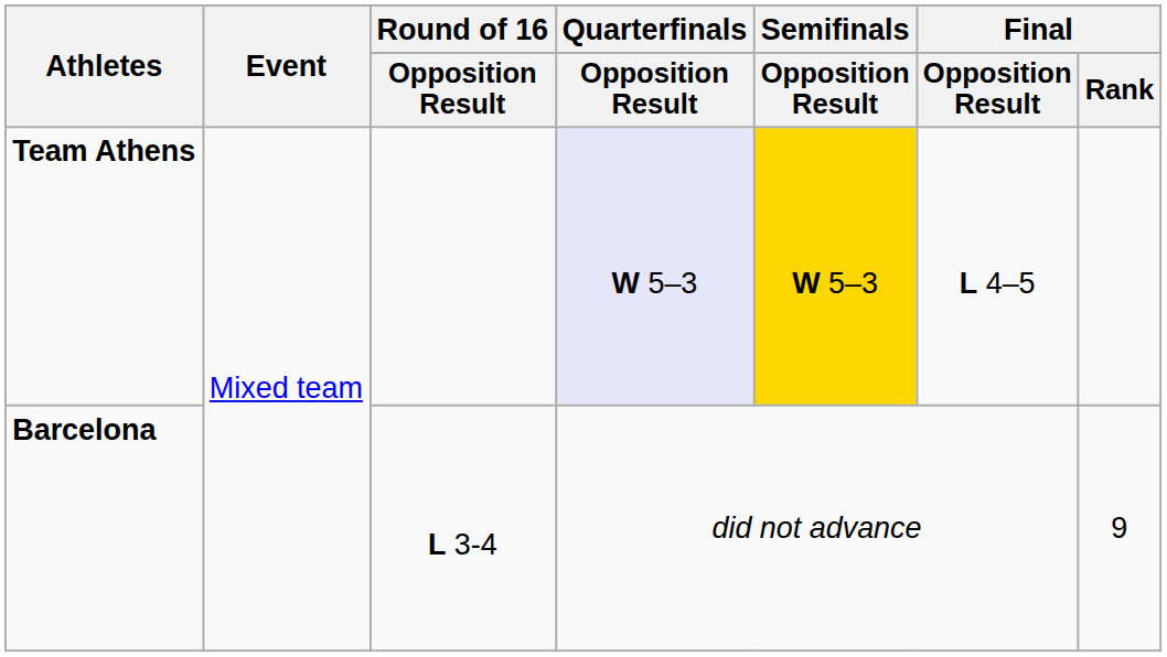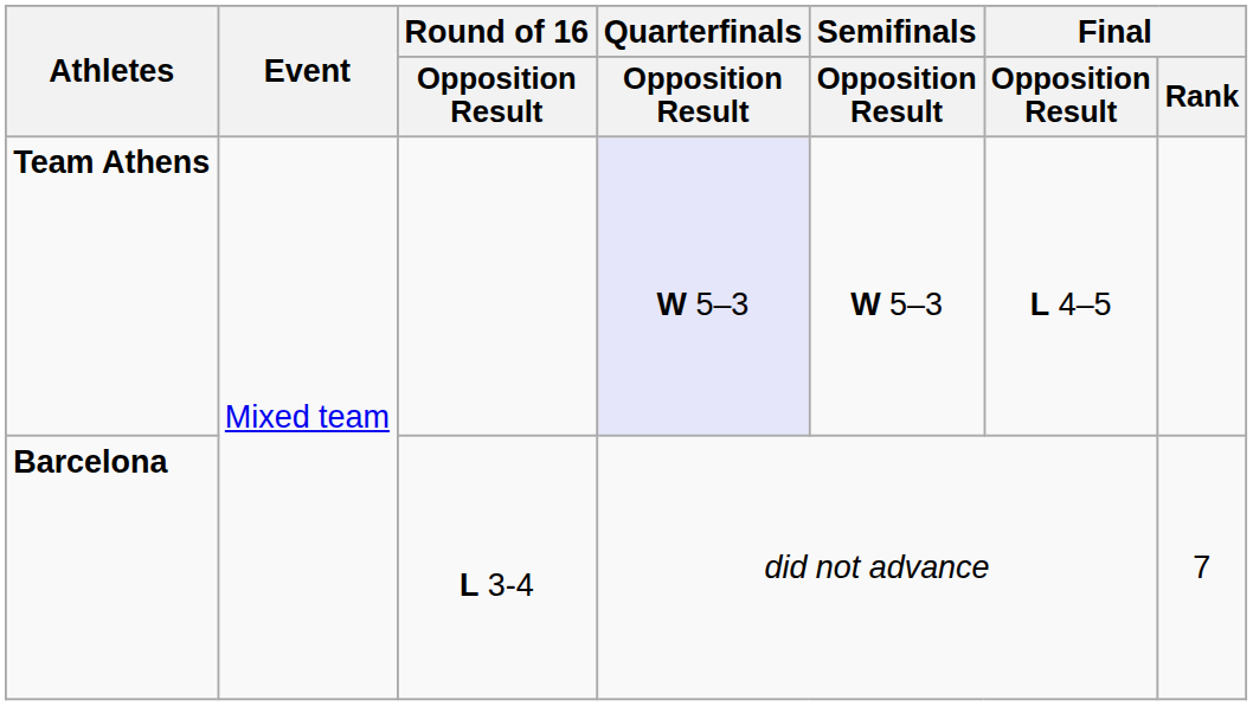Team Athens | Semifinals / Opposition Result: gold background -> no background
Barcelona | Final / Rank: 9 -> 7
